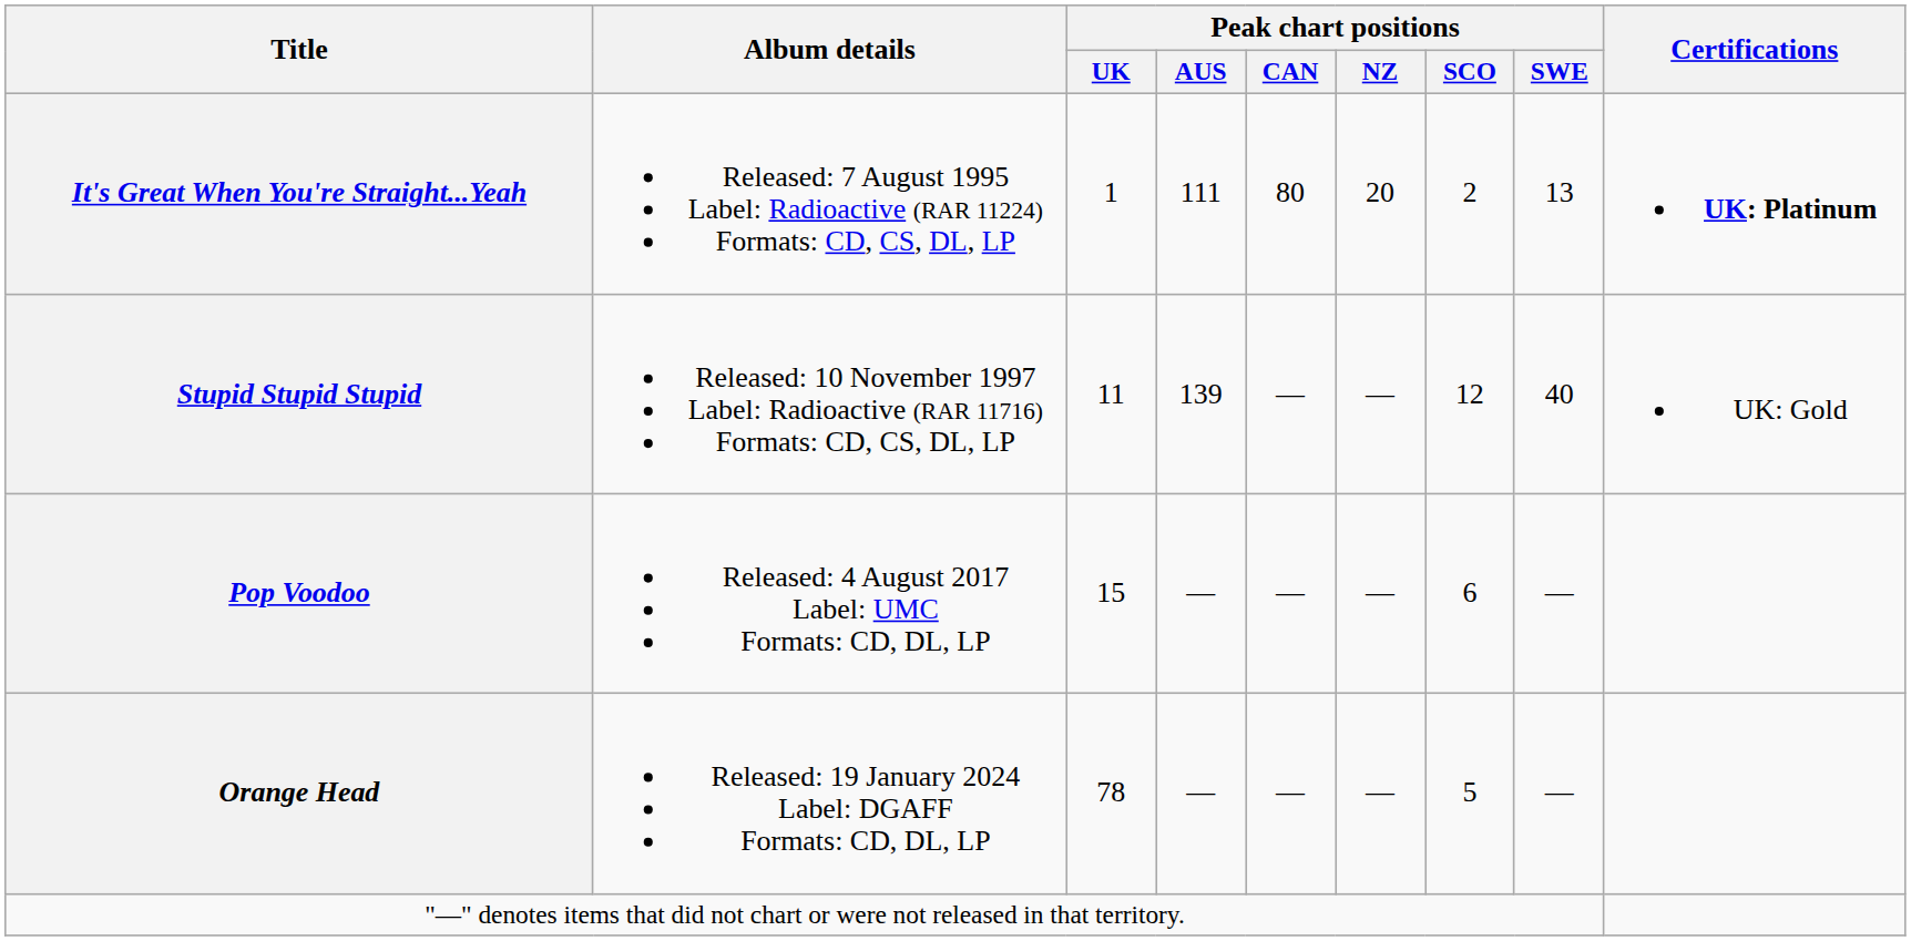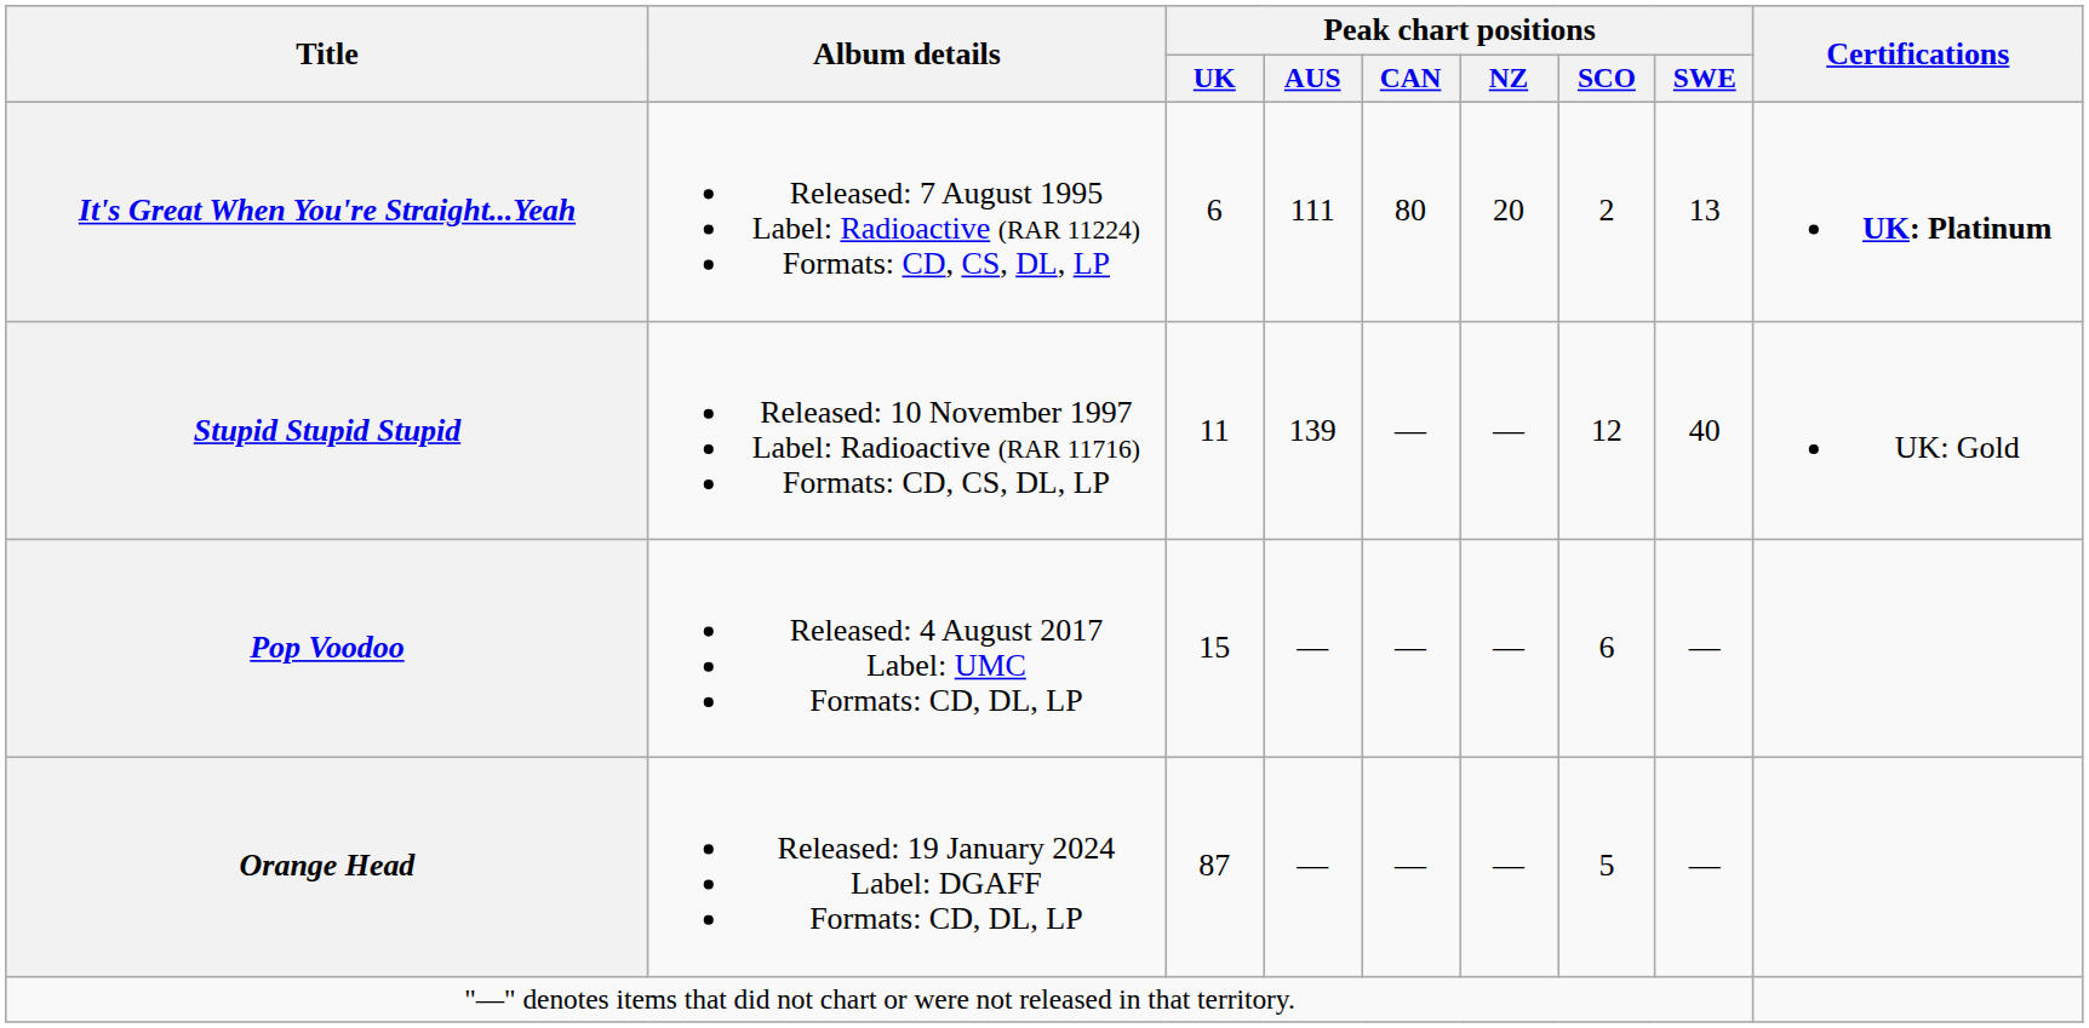It's Great When You're Straight...Yeah | Peak chart positions / UK: 1 -> 6
Orange Head | Peak chart positions / UK: 78 -> 87
